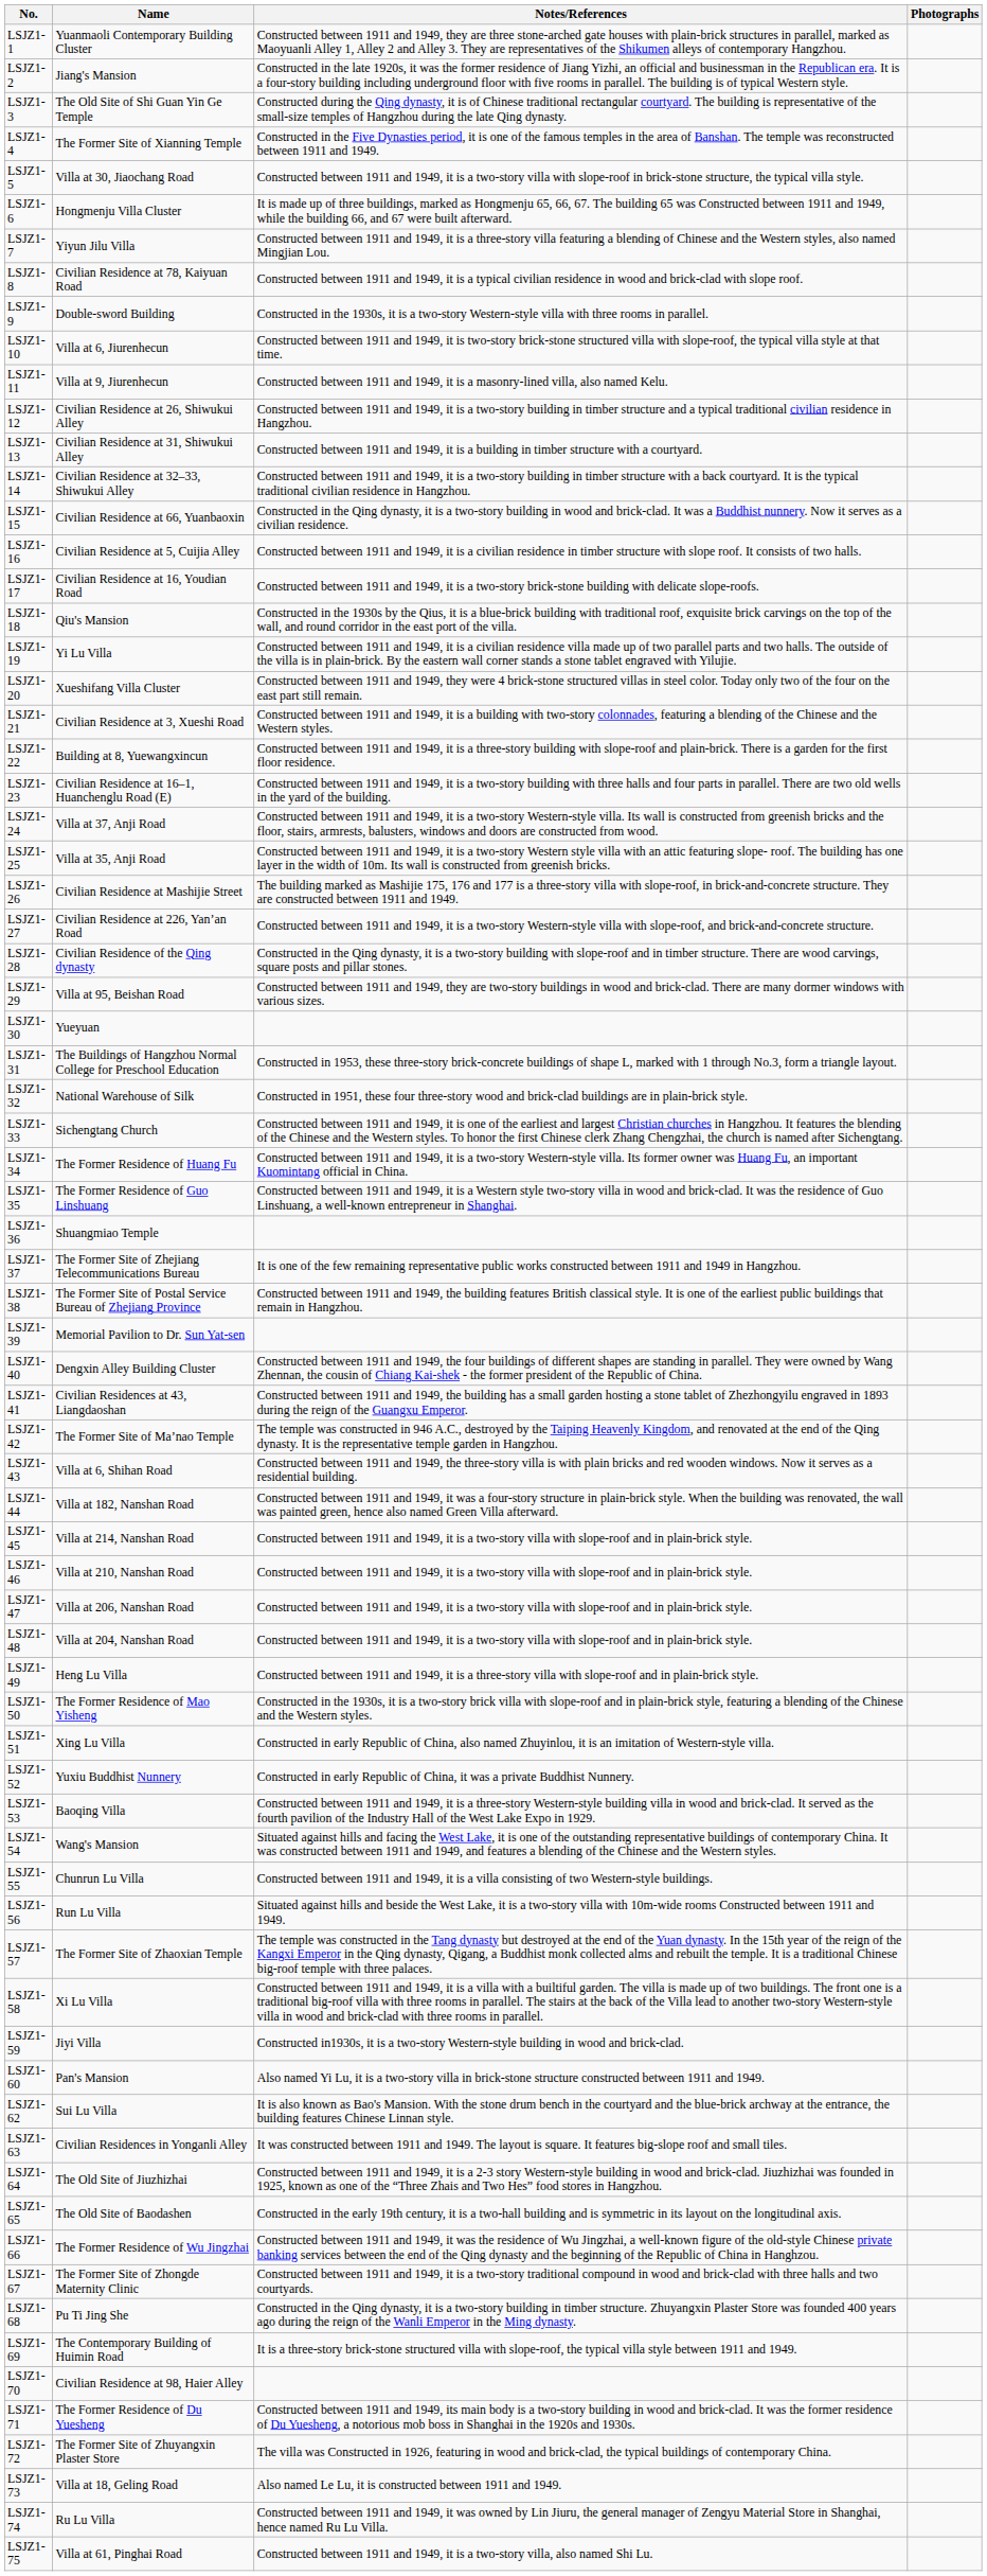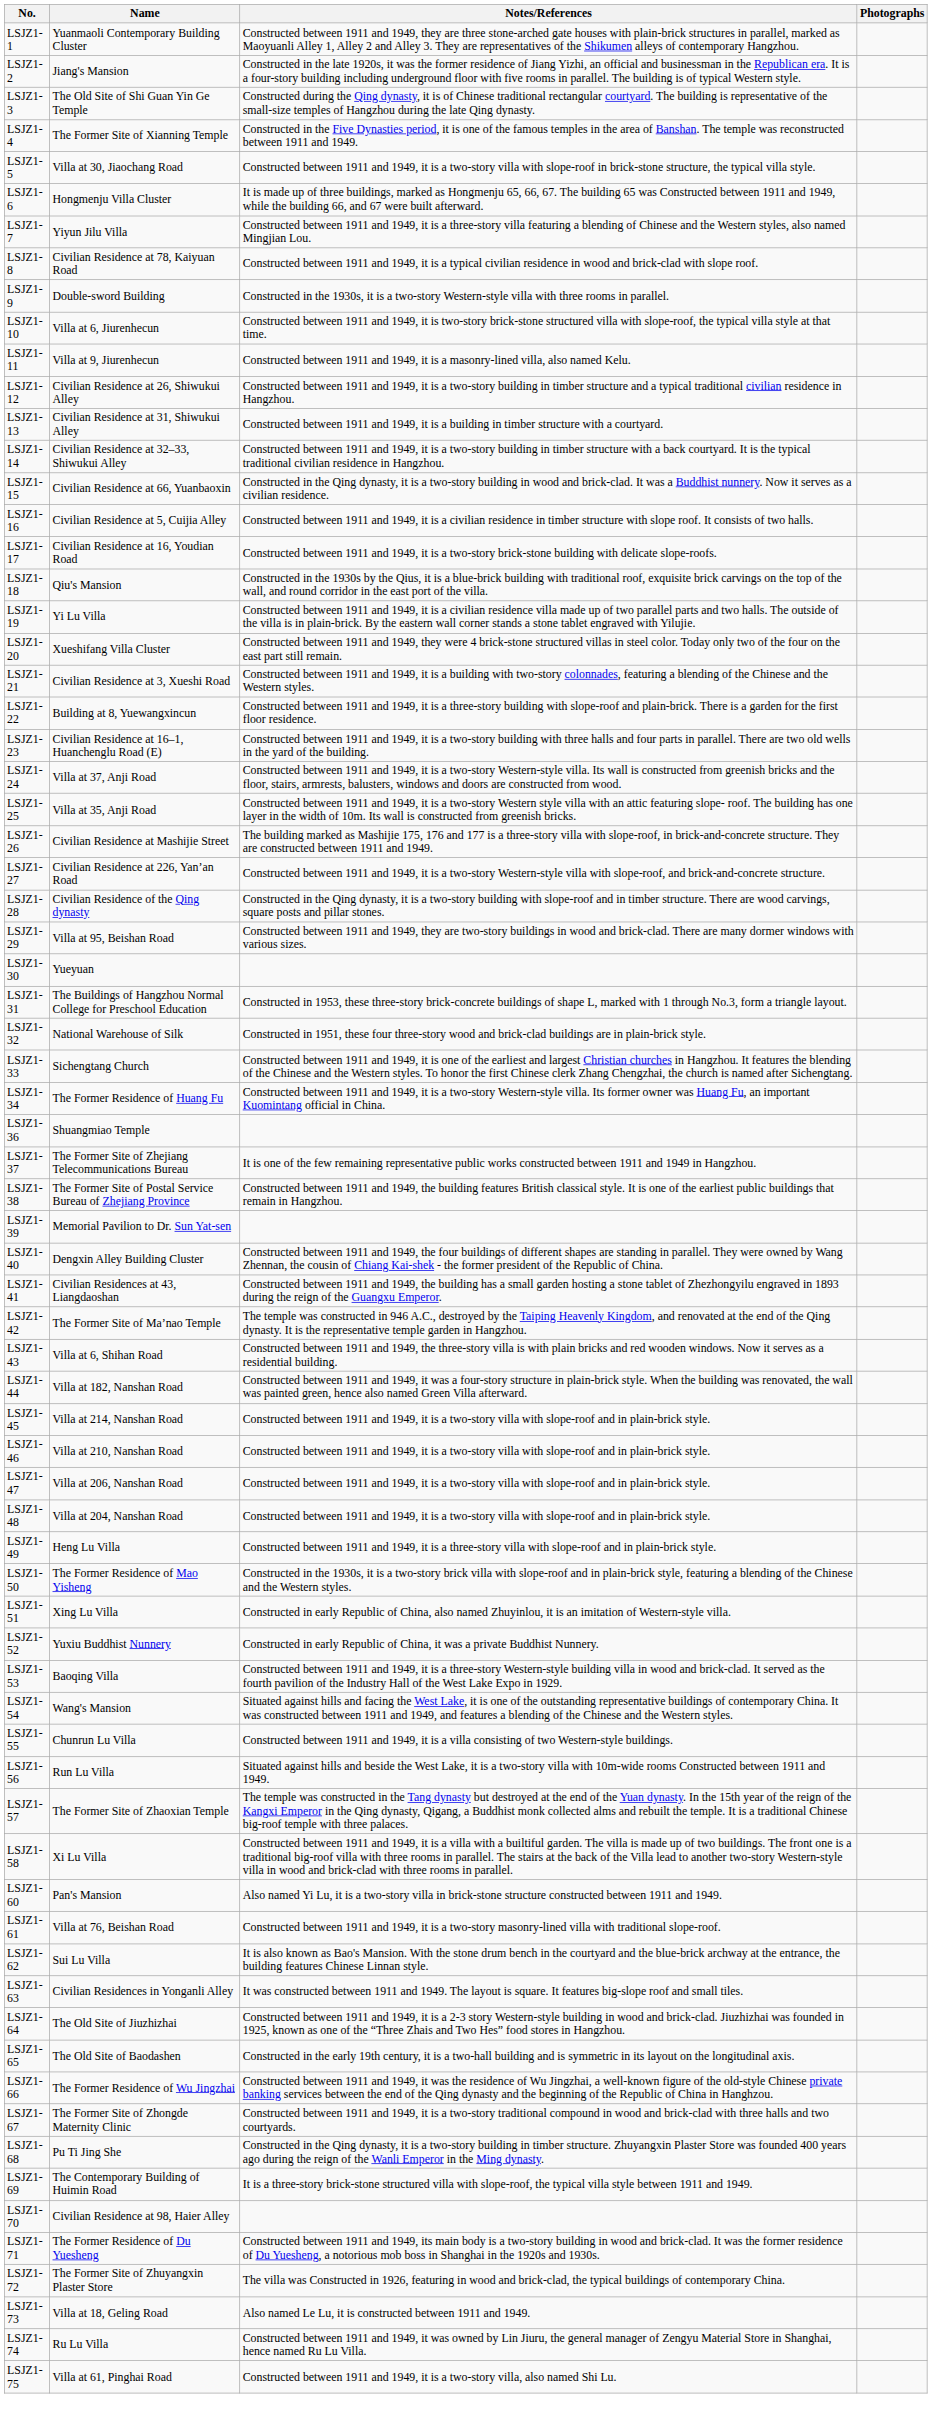- row: LSJZ1-35 | The Former Residence of Guo Linshuang | Constructed between 1911 and 1949, it is a Western style two-story villa in wood and brick-clad. It was the residence of Guo Linshuang, a well-known entrepreneur in Shanghai.
- row: LSJZ1-59 | Jiyi Villa | Constructed in1930s, it is a two-story Western-style building in wood and brick-clad.
+ row: LSJZ1-61 | Villa at 76, Beishan Road | Constructed between 1911 and 1949, it is a two-story masonry-lined villa with traditional slope-roof.
